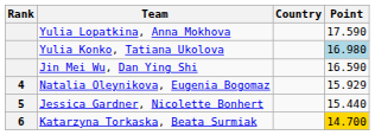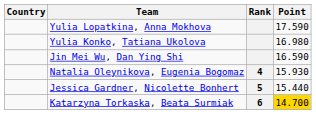columns swapped: Rank <-> Country
Yulia Konko, Tatiana Ukolova | Point: lightblue background -> no background
Natalia Oleynikova, Eugenia Bogomaz | Point: 15.929 -> 15.930
